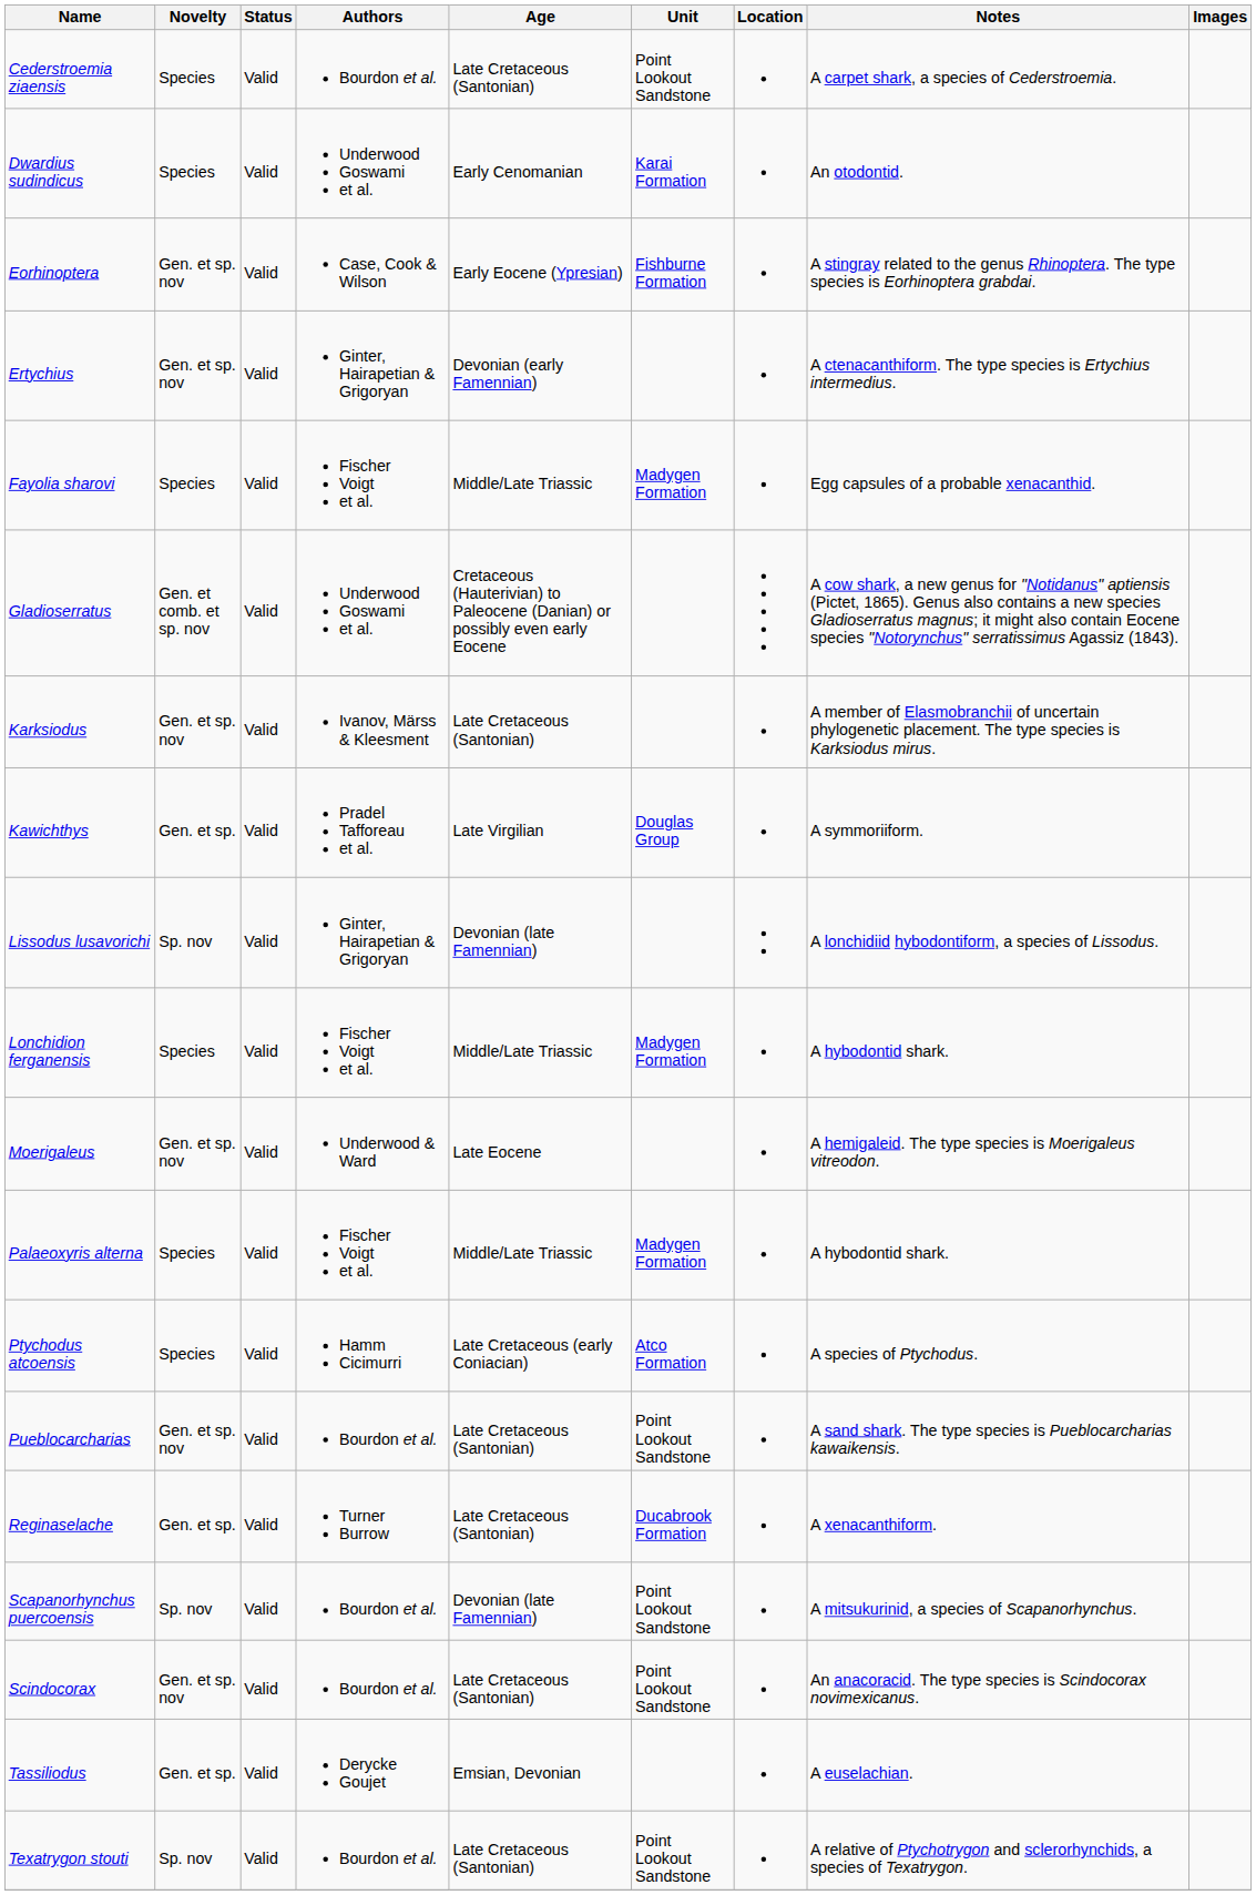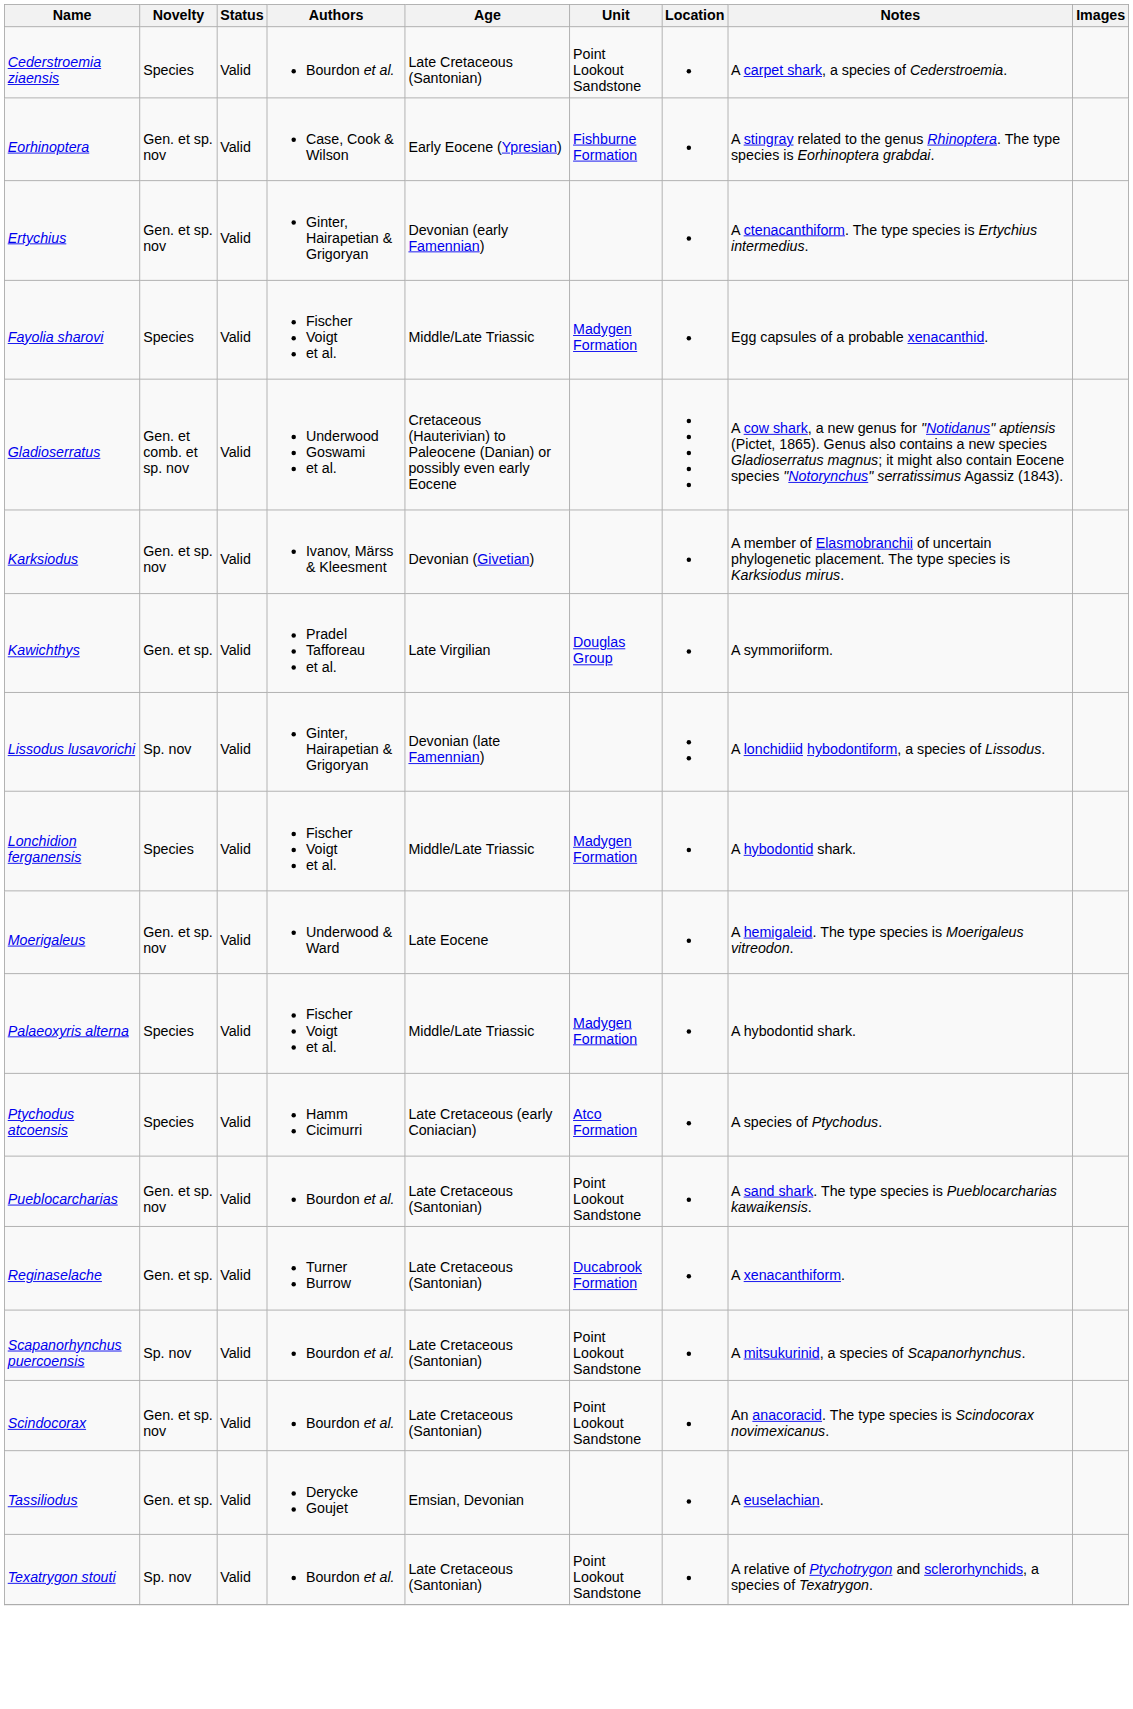- row: Dwardius sudindicus | Species | Valid | Underwood Goswami et al. | Early Cenomanian | Karai Formation | An otodontid.
Karksiodus | Age: Late Cretaceous (Santonian) -> Devonian (Givetian)
Scapanorhynchus puercoensis | Age: Devonian (late Famennian) -> Late Cretaceous (Santonian)
